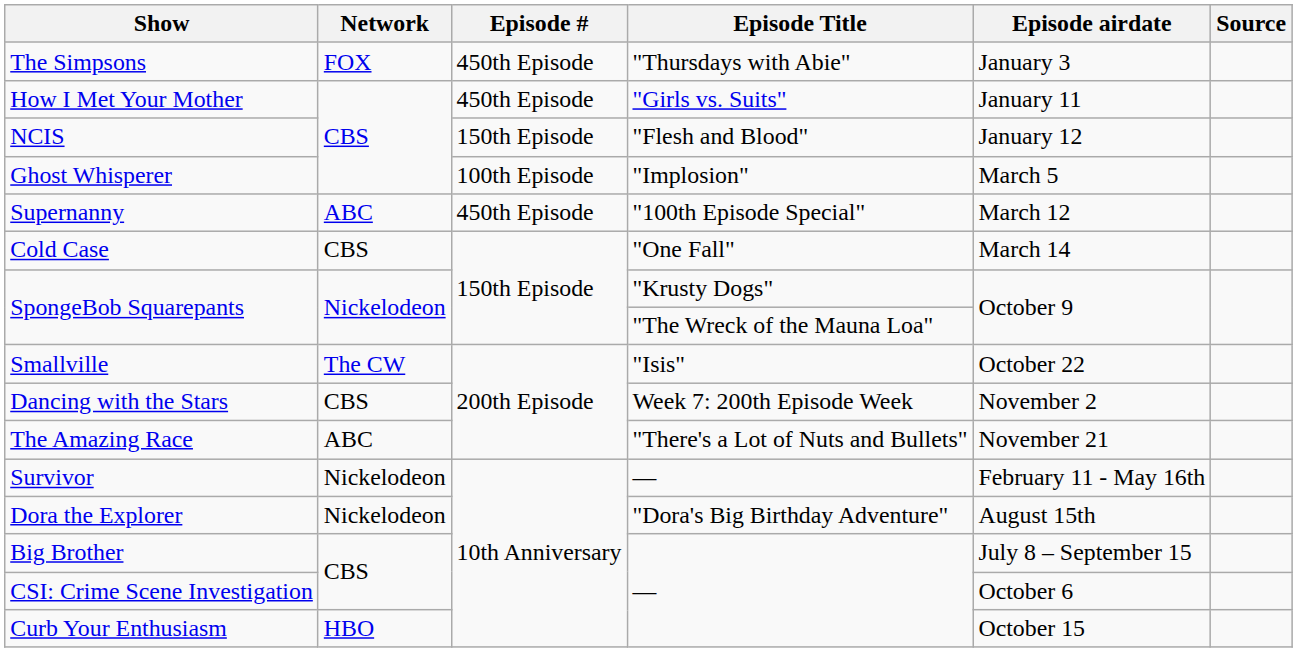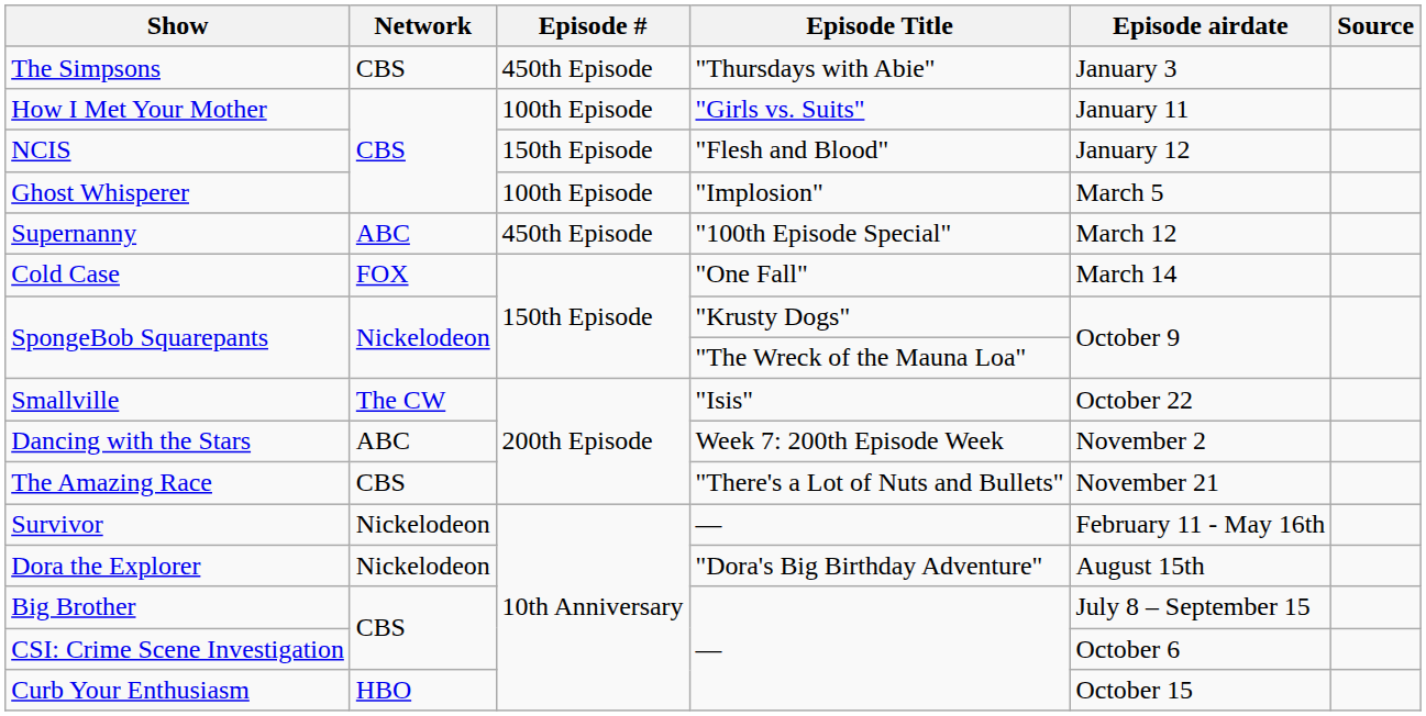The Simpsons | Network: FOX -> CBS
How I Met Your Mother | Episode #: 450th Episode -> 100th Episode
Cold Case | Network: CBS -> FOX
Dancing with the Stars | Network: CBS -> ABC
The Amazing Race | Network: ABC -> CBS
